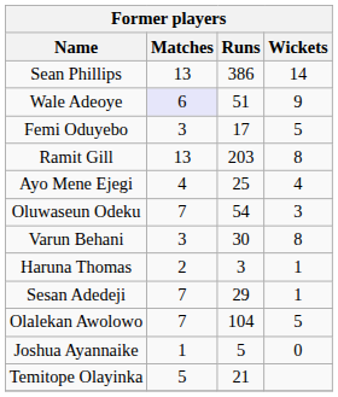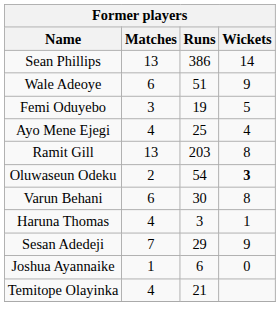Wale Adeoye | Matches: lavender background -> no background
Femi Oduyebo | Runs: 17 -> 19
rows swapped: Ayo Mene Ejegi <-> Ramit Gill
Oluwaseun Odeku | Matches: 7 -> 2
Oluwaseun Odeku | Wickets: normal -> bold
Varun Behani | Matches: 3 -> 6
Haruna Thomas | Matches: 2 -> 4
Sesan Adedeji | Wickets: 1 -> 9
- row: Olalekan Awolowo | 7 | 104 | 5
Joshua Ayannaike | Runs: 5 -> 6
Temitope Olayinka | Matches: 5 -> 4
